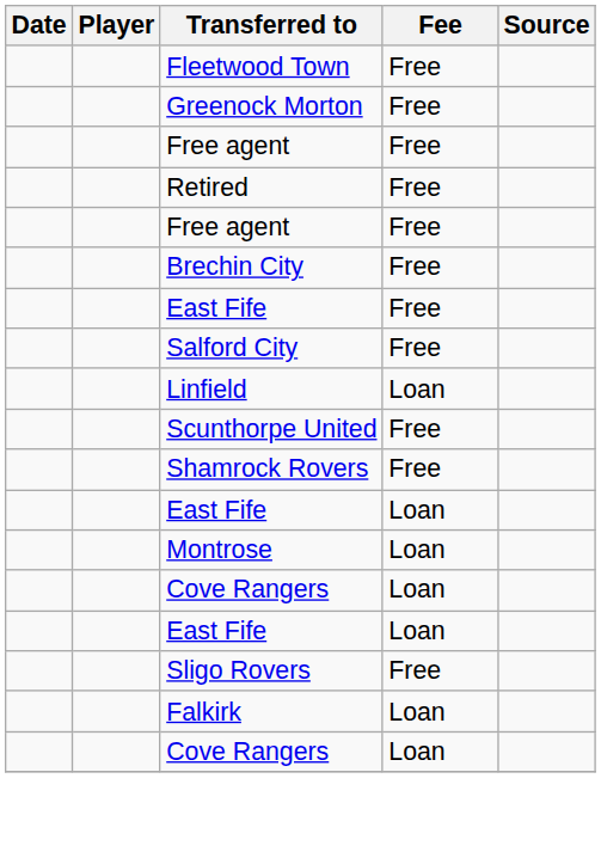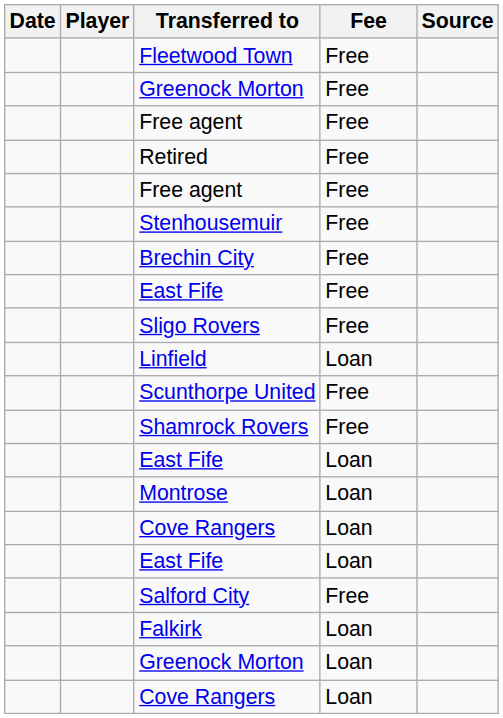+ row: Stenhousemuir | Free
rows swapped: Salford City <-> Sligo Rovers
+ row: Greenock Morton | Loan
